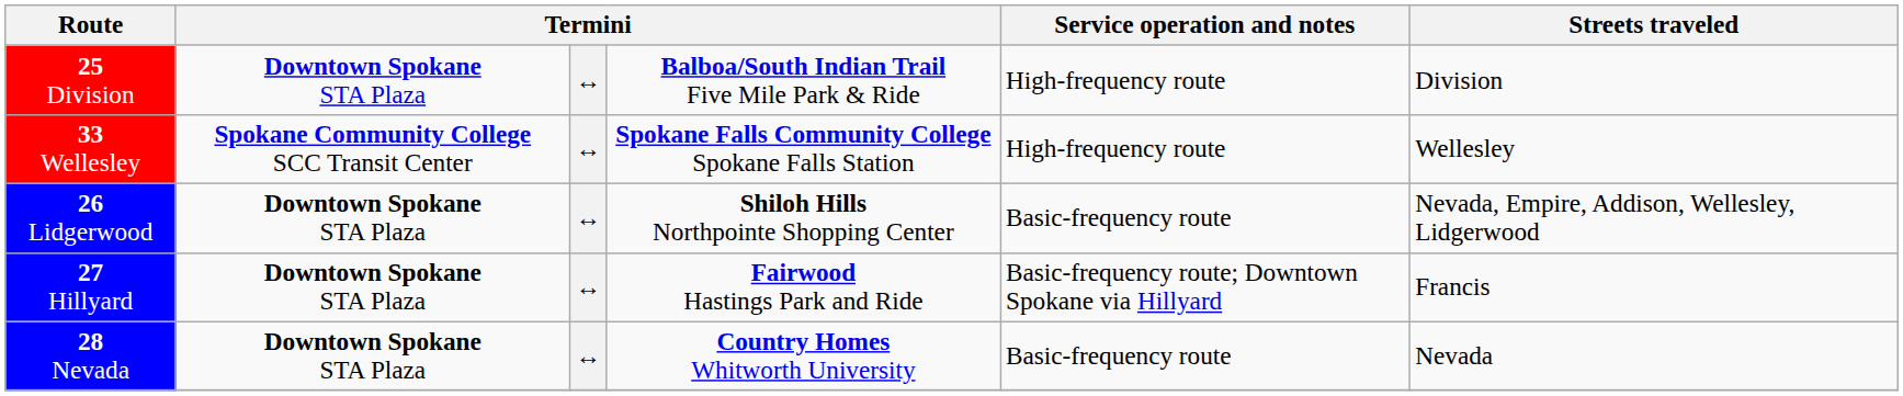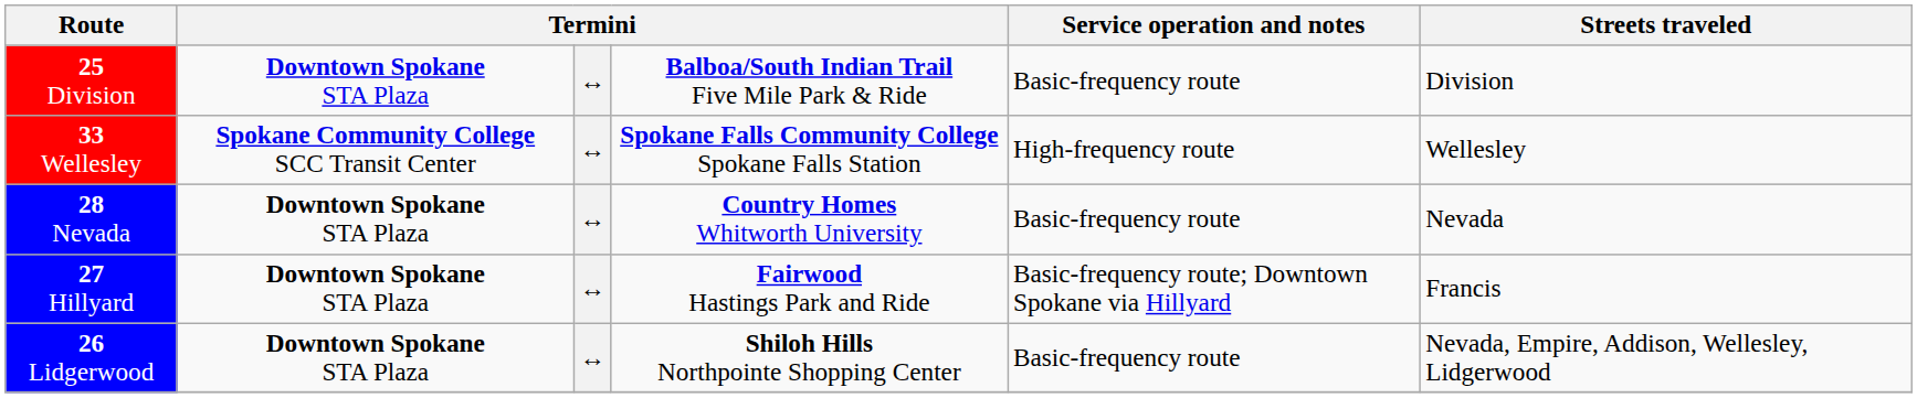25 Division | Service operation and notes: High-frequency route -> Basic-frequency route
rows swapped: 26 Lidgerwood <-> 28 Nevada
